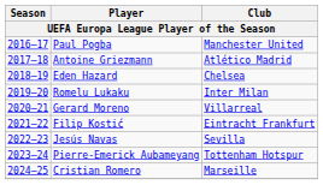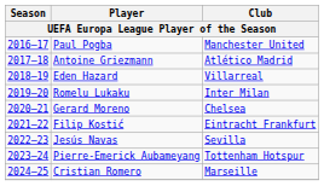Eden Hazard | Club: Chelsea -> Villarreal
Gerard Moreno | Club: Villarreal -> Chelsea
